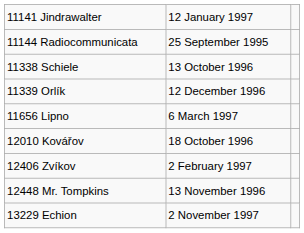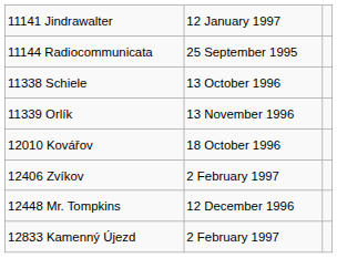11339 Orlík | column 2: 12 December 1996 -> 13 November 1996
- row: 11656 Lipno | 6 March 1997
12448 Mr. Tompkins | column 2: 13 November 1996 -> 12 December 1996
+ row: 12833 Kamenný Újezd | 2 February 1997
- row: 13229 Echion | 2 November 1997
